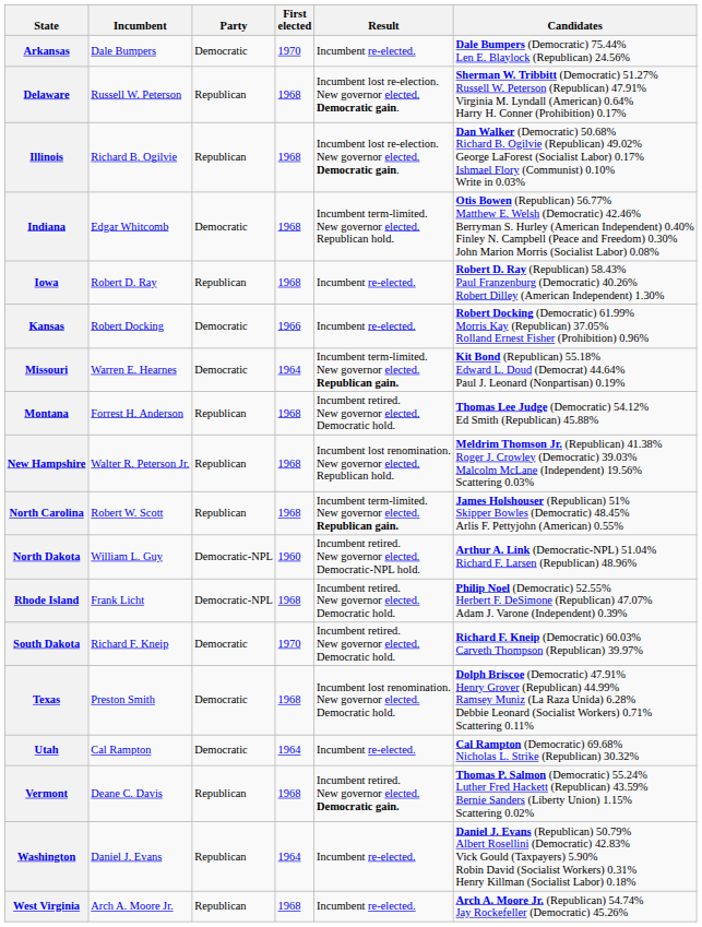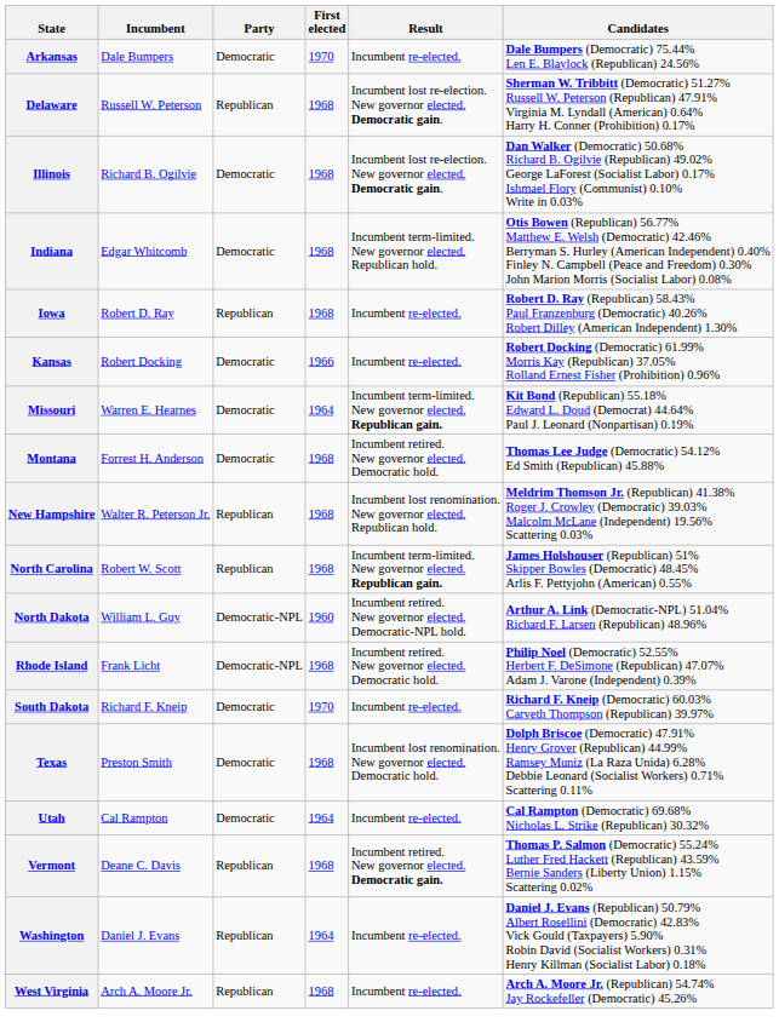Illinois | Party: Republican -> Democratic
Montana | Party: Republican -> Democratic
South Dakota | Result: Incumbent retired. New governor elected. Democratic hold. -> Incumbent re-elected.
